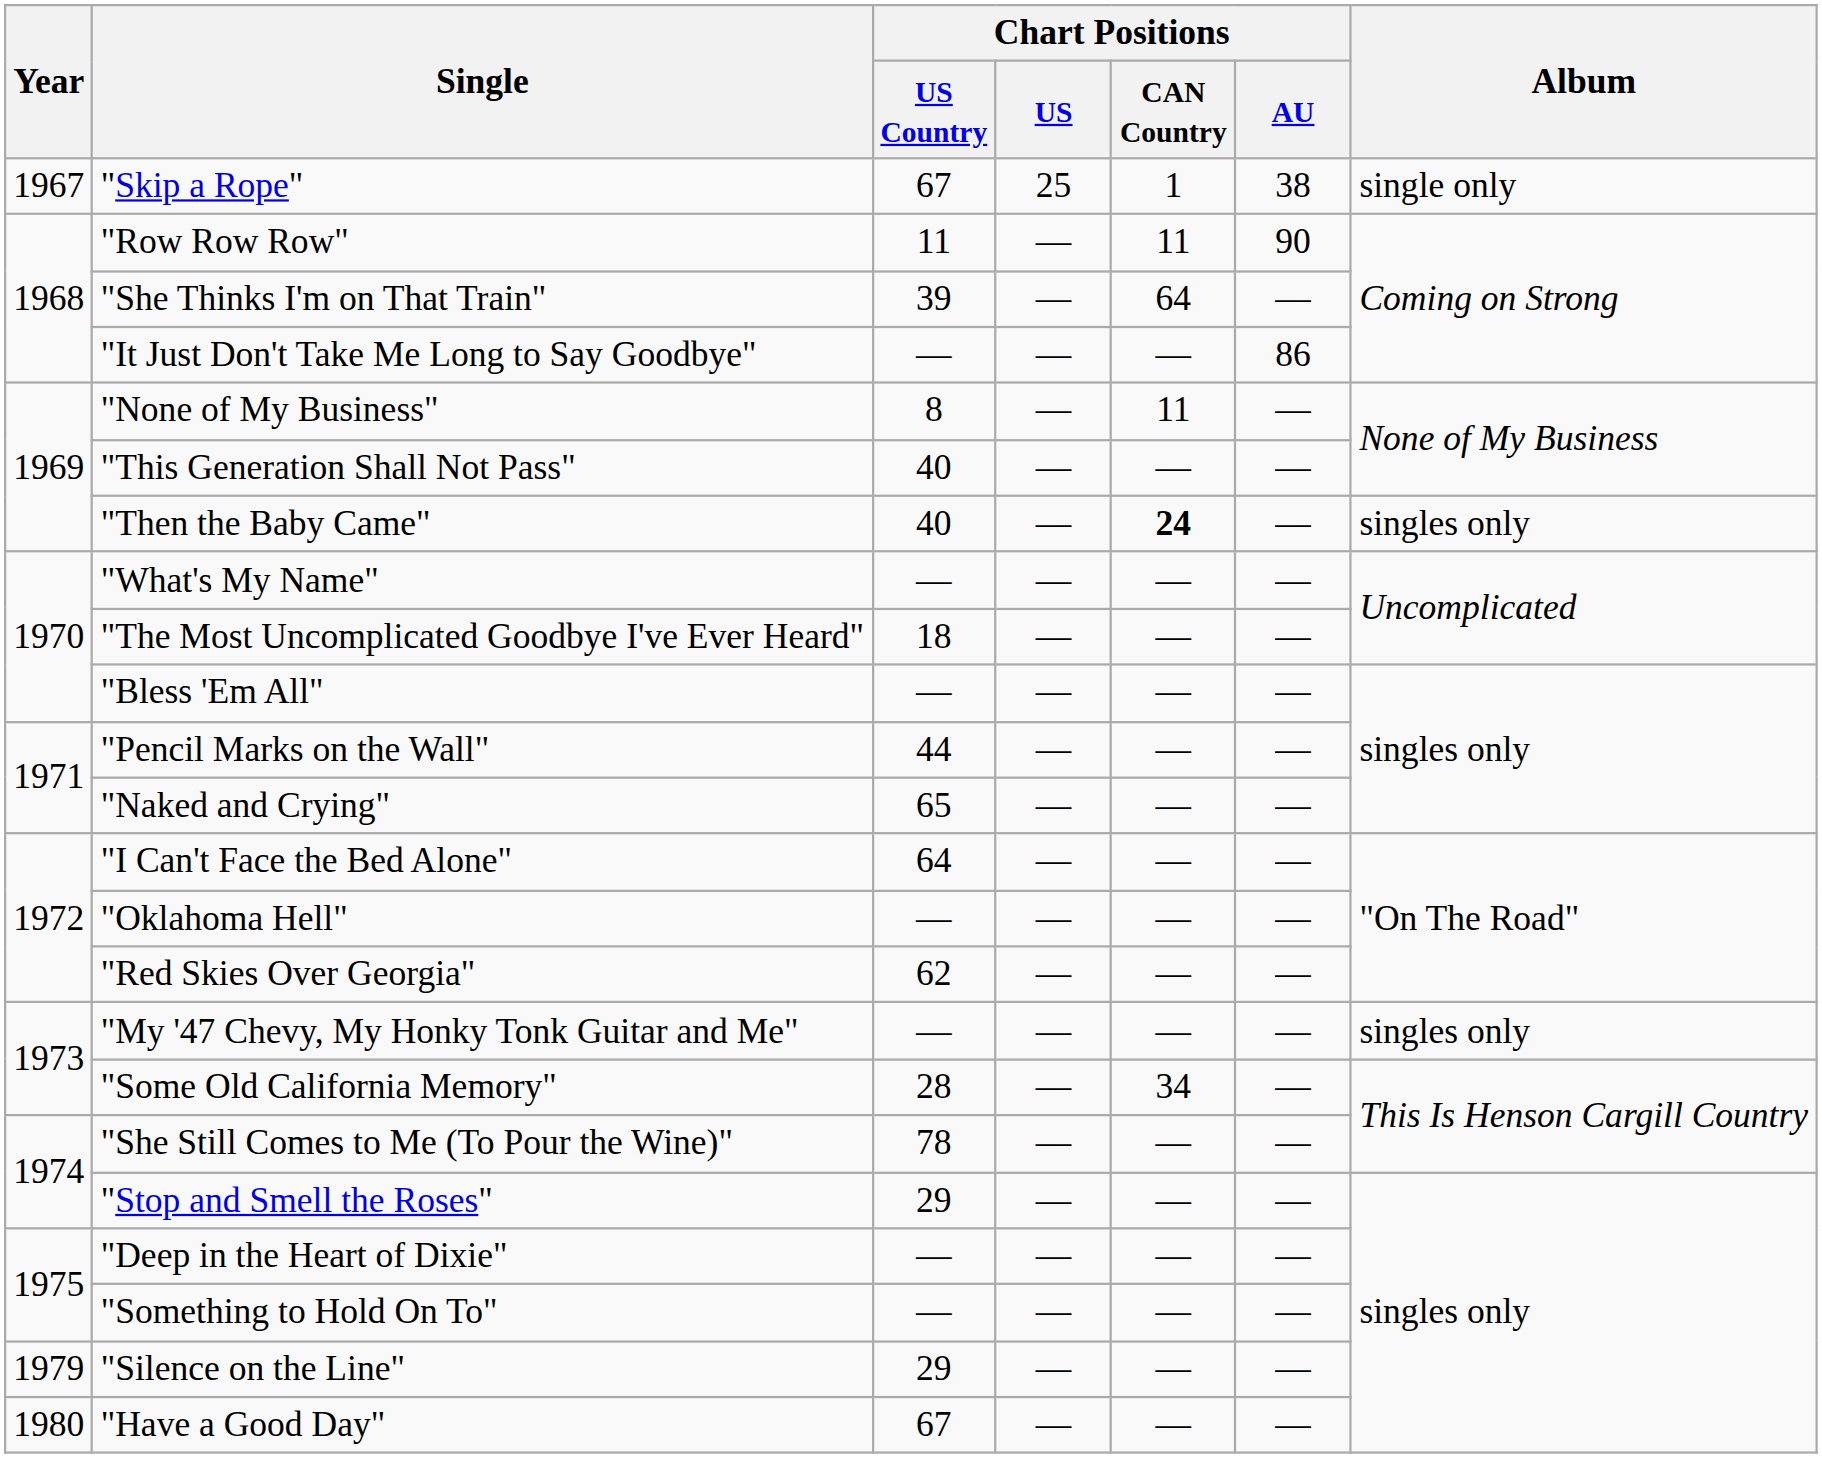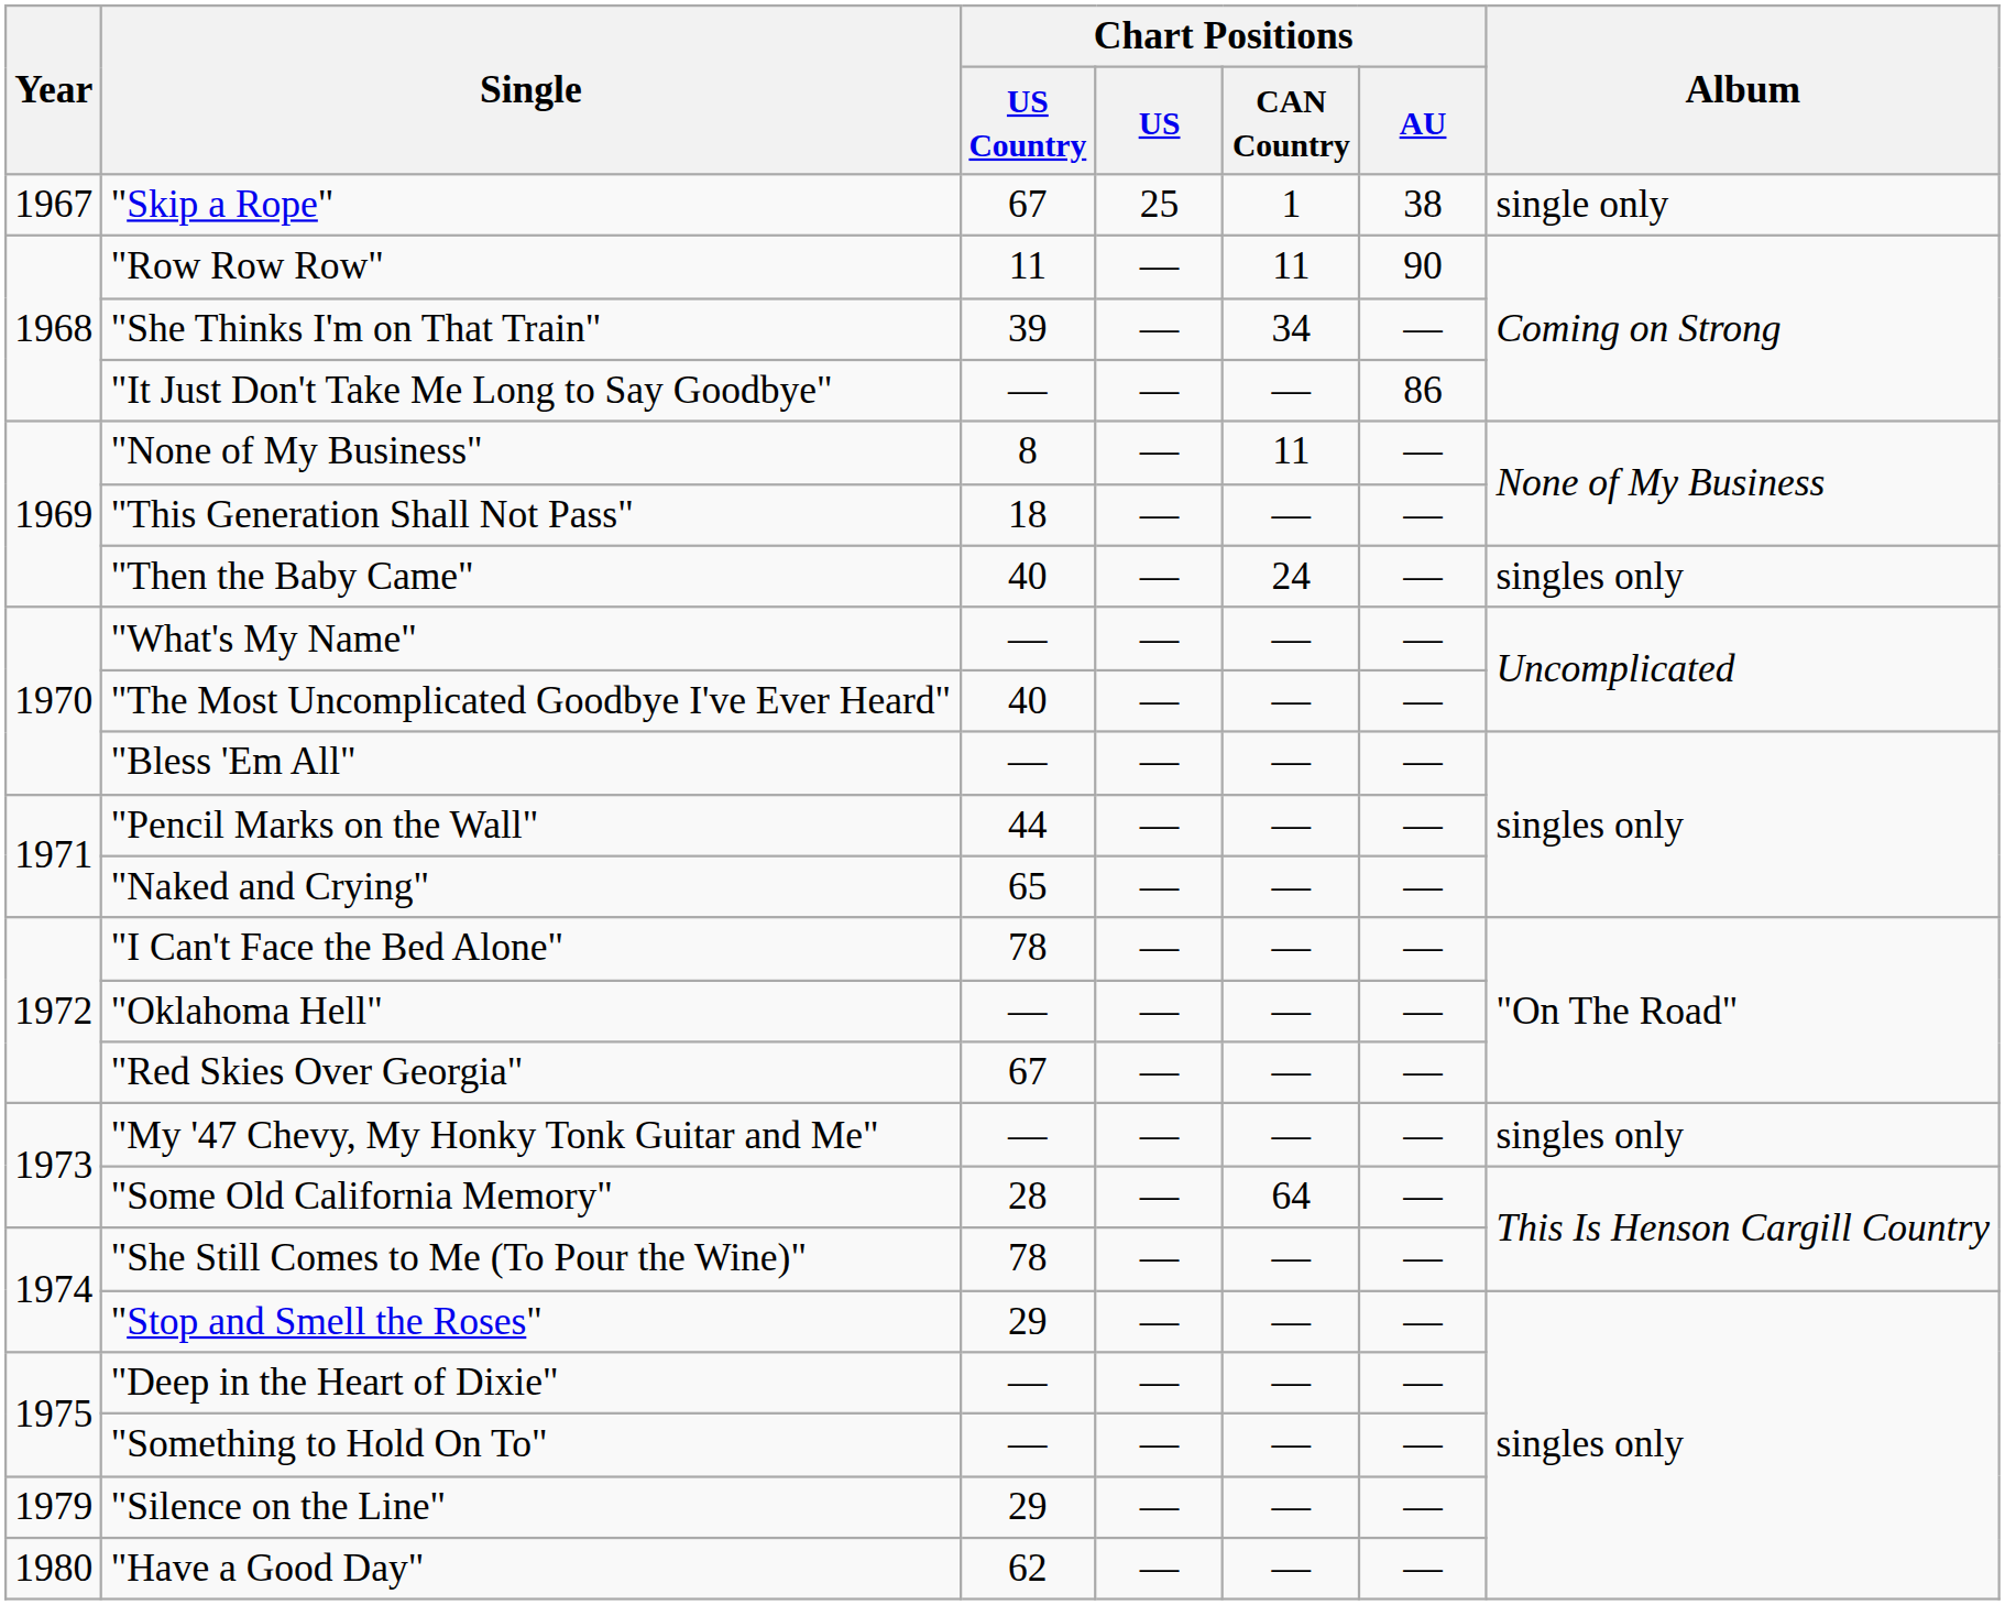"She Thinks I'm on That Train" | Chart Positions / CAN Country: 64 -> 34
"This Generation Shall Not Pass" | Chart Positions / US Country: 40 -> 18
"Then the Baby Came" | Chart Positions / CAN Country: bold -> normal
"The Most Uncomplicated Goodbye I've Ever Heard" | Chart Positions / US Country: 18 -> 40
"I Can't Face the Bed Alone" | Chart Positions / US Country: 64 -> 78
"Red Skies Over Georgia" | Chart Positions / US Country: 62 -> 67
"Some Old California Memory" | Chart Positions / CAN Country: 34 -> 64
"Have a Good Day" | Chart Positions / US Country: 67 -> 62
